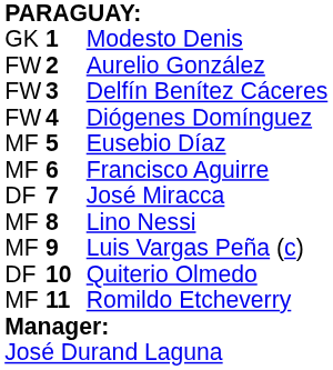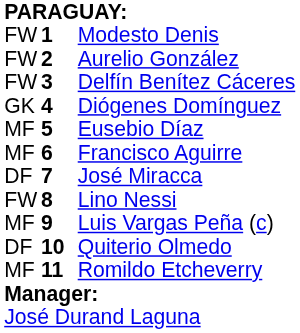Modesto Denis | column 1: GK -> FW
Diógenes Domínguez | column 1: FW -> GK
Lino Nessi | column 1: MF -> FW
